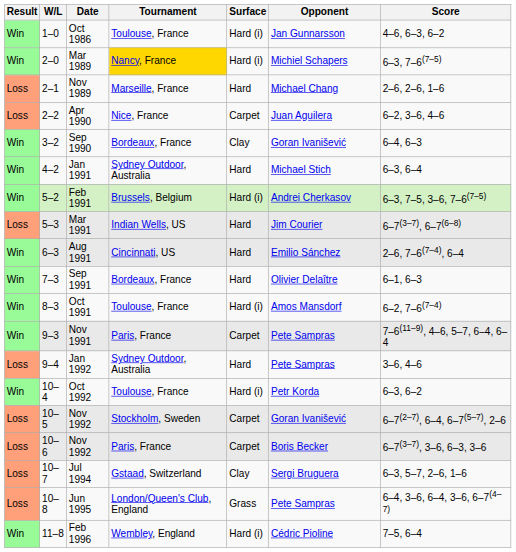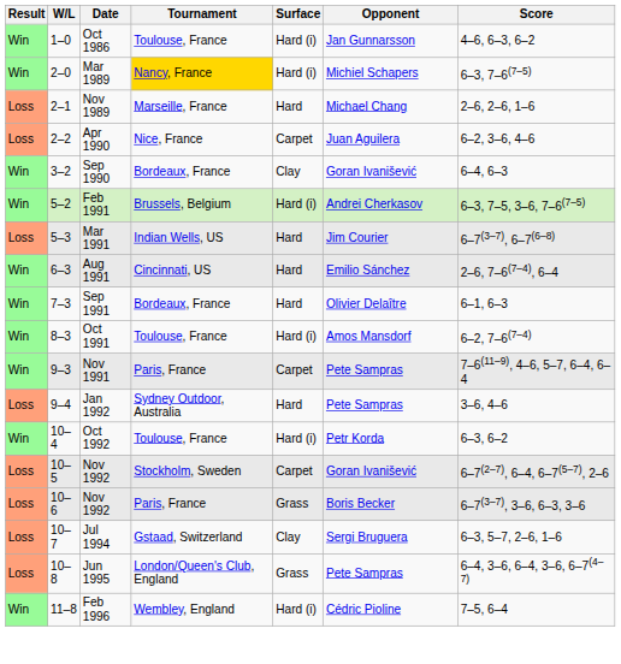- row: Win | 4–2 | Jan 1991 | Sydney Outdoor, Australia | Hard | Michael Stich | 6–3, 6–4
10–6 / Nov 1992 | Surface: Carpet -> Grass
